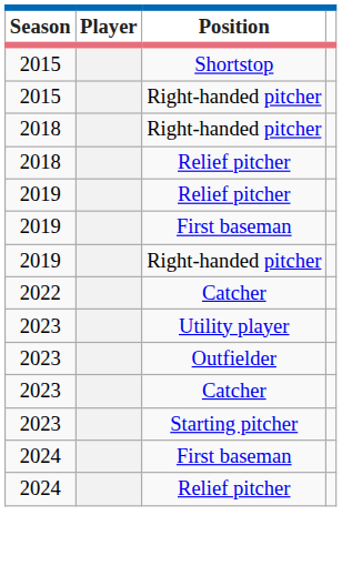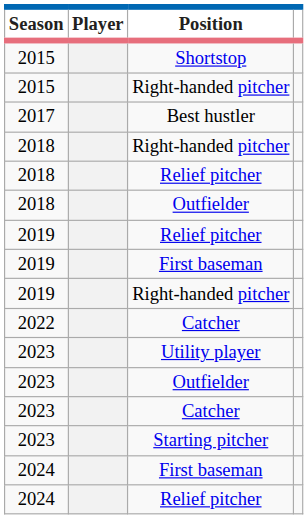+ row: 2017 | Best hustler
+ row: 2018 | Outfielder
